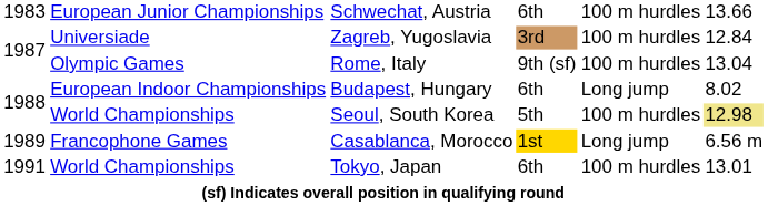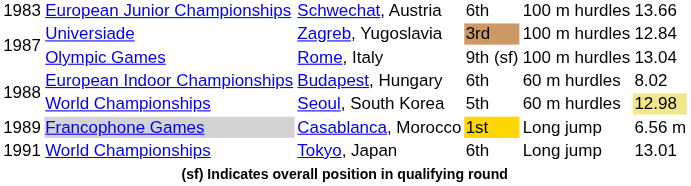Budapest, Hungary | column 5: Long jump -> 60 m hurdles
Seoul, South Korea | column 5: 100 m hurdles -> 60 m hurdles
Casablanca, Morocco | column 2: no background -> lightgrey background
Tokyo, Japan | column 5: 100 m hurdles -> Long jump
